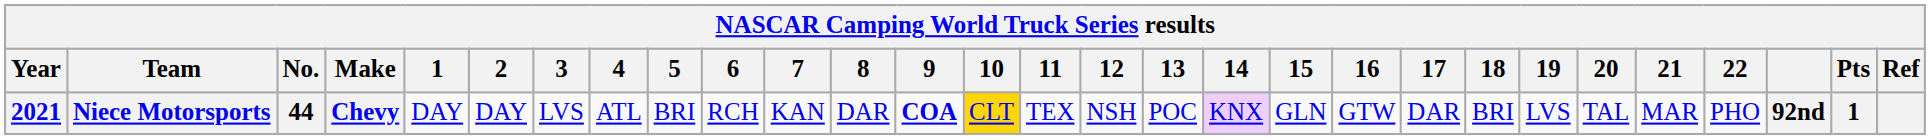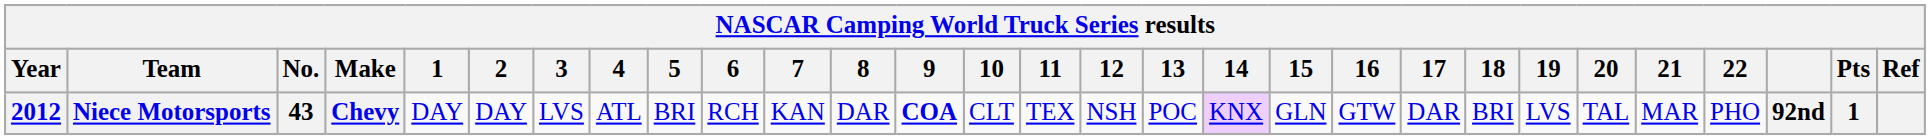Niece Motorsports | Year: 2021 -> 2012
Niece Motorsports | No.: 44 -> 43
Niece Motorsports | 10: gold background -> no background
